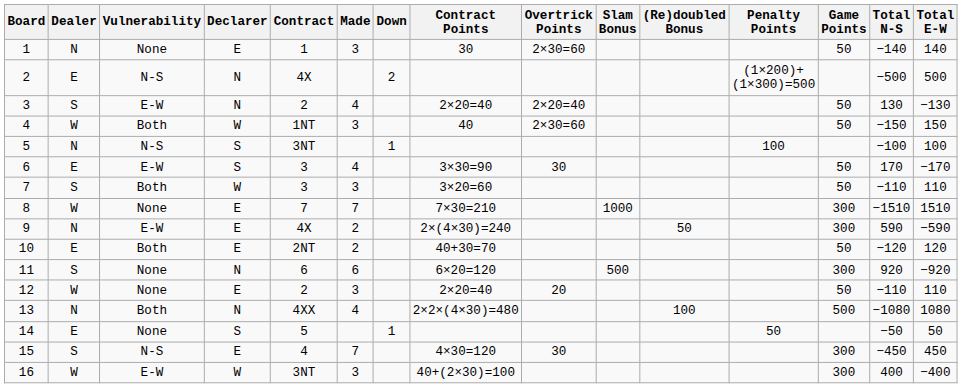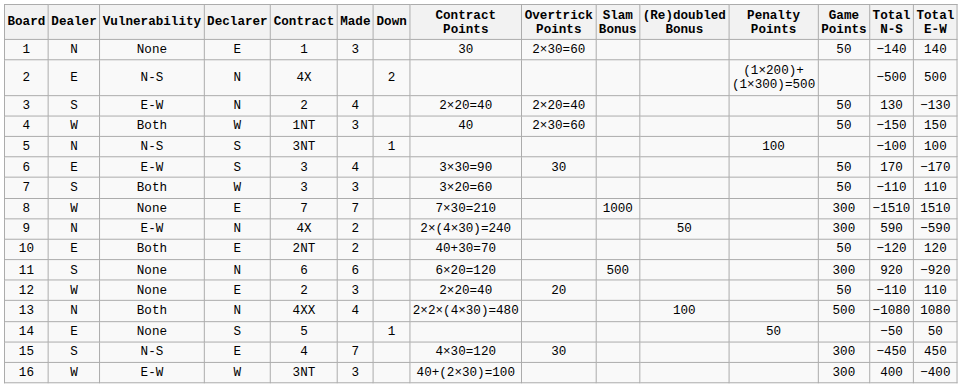9 | Declarer: E -> N
